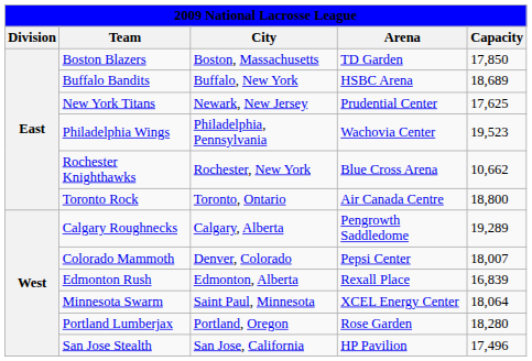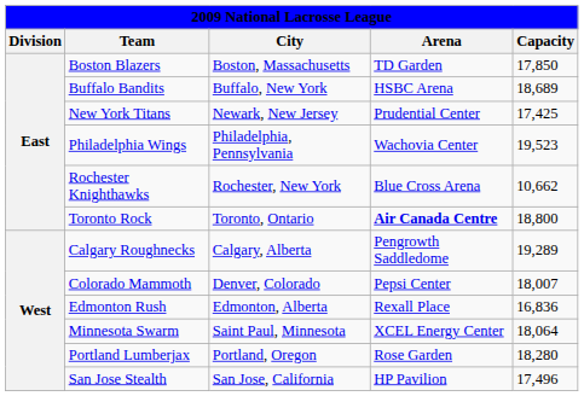New York Titans | Capacity: 17,625 -> 17,425
Toronto Rock | Arena: normal -> bold
Edmonton Rush | Capacity: 16,839 -> 16,836
